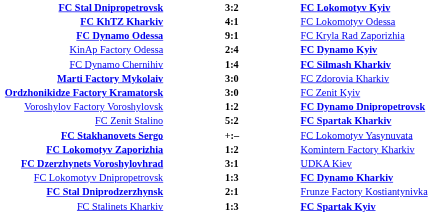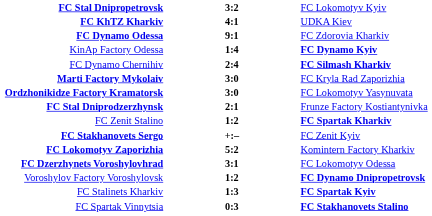FC Stal Dnipropetrovsk | column 3: bold -> normal
FC KhTZ Kharkiv | column 3: FC Lokomotyv Odessa -> UDKA Kiev
FC Dynamo Odessa | column 3: FC Kryla Rad Zaporizhia -> FC Zdorovia Kharkiv
KinAp Factory Odessa | column 2: 2:4 -> 1:4
FC Dynamo Chernihiv | column 2: 1:4 -> 2:4
Marti Factory Mykolaiv | column 3: FC Zdorovia Kharkiv -> FC Kryla Rad Zaporizhia
Ordzhonikidze Factory Kramatorsk | column 3: FC Zenit Kyiv -> FC Lokomotyv Yasynuvata
rows swapped: Voroshylov Factory Voroshylovsk <-> FC Stal Dniprodzerzhynsk
FC Zenit Stalino | column 2: 5:2 -> 1:2
FC Stakhanovets Sergo | column 3: FC Lokomotyv Yasynuvata -> FC Zenit Kyiv
FC Lokomotyv Zaporizhia | column 2: 1:2 -> 5:2
FC Dzerzhynets Voroshylovhrad | column 3: UDKA Kiev -> FC Lokomotyv Odessa
- row: FC Lokomotyv Dnipropetrovsk | 1:3 | FC Dynamo Kharkiv
+ row: FC Spartak Vinnytsia | 0:3 | FC Stakhanovets Stalino
